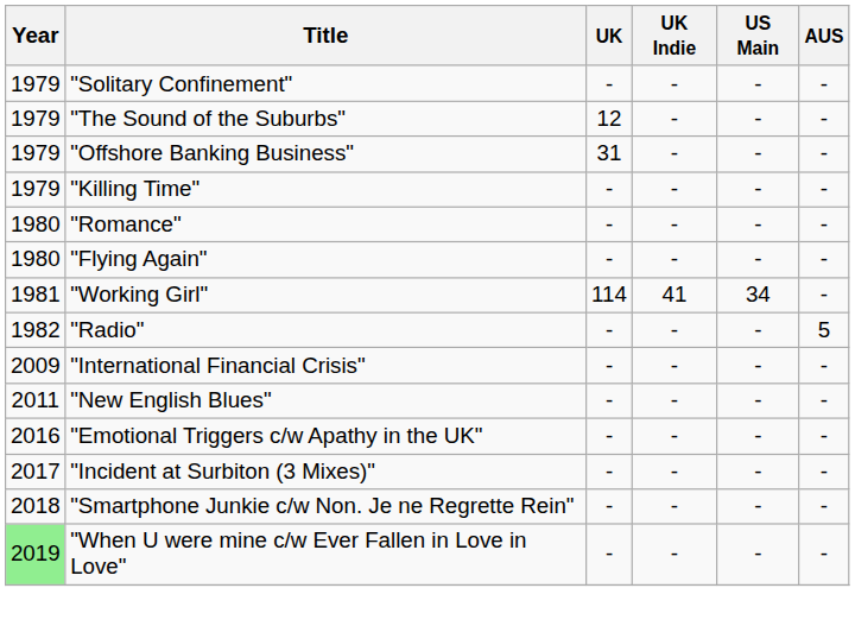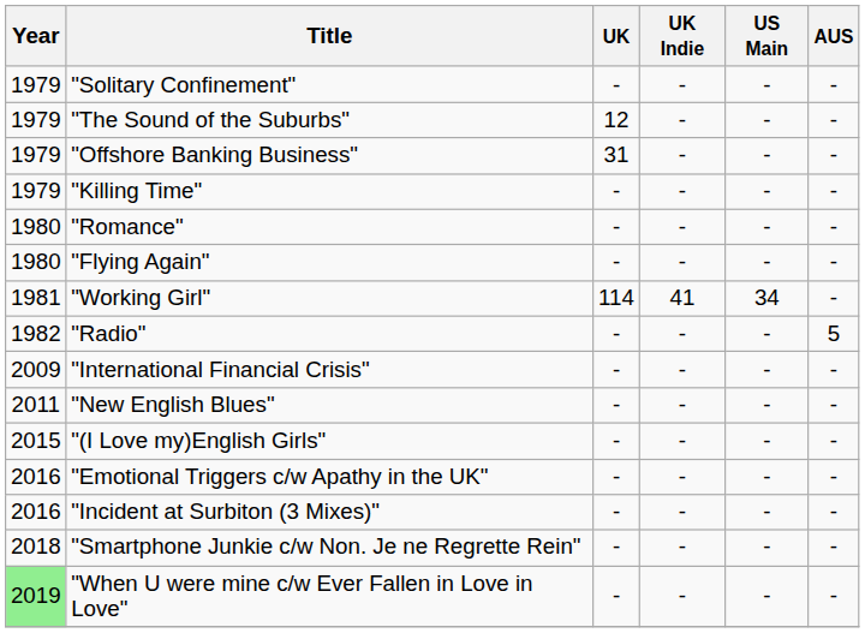+ row: 2015 | "(I Love my)English Girls" | - | - | - | -
"Incident at Surbiton (3 Mixes)" | Year: 2017 -> 2016
